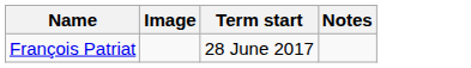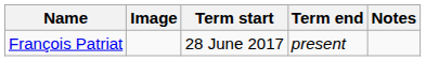+ column: Term end | present
